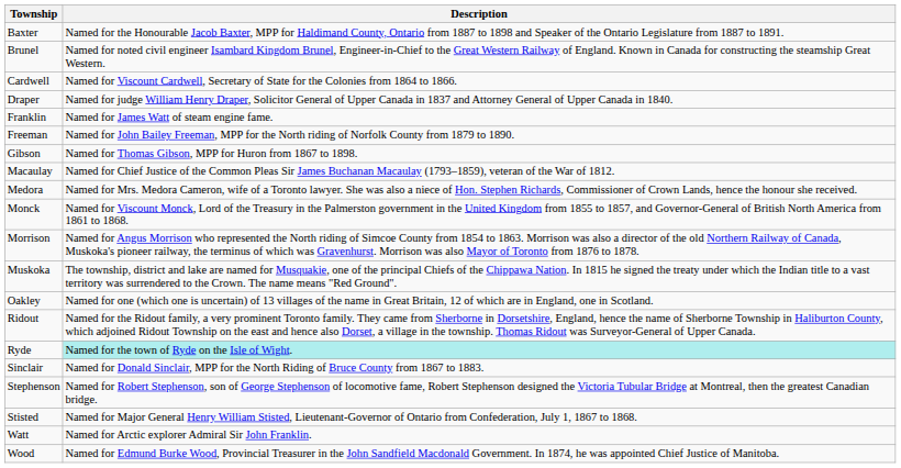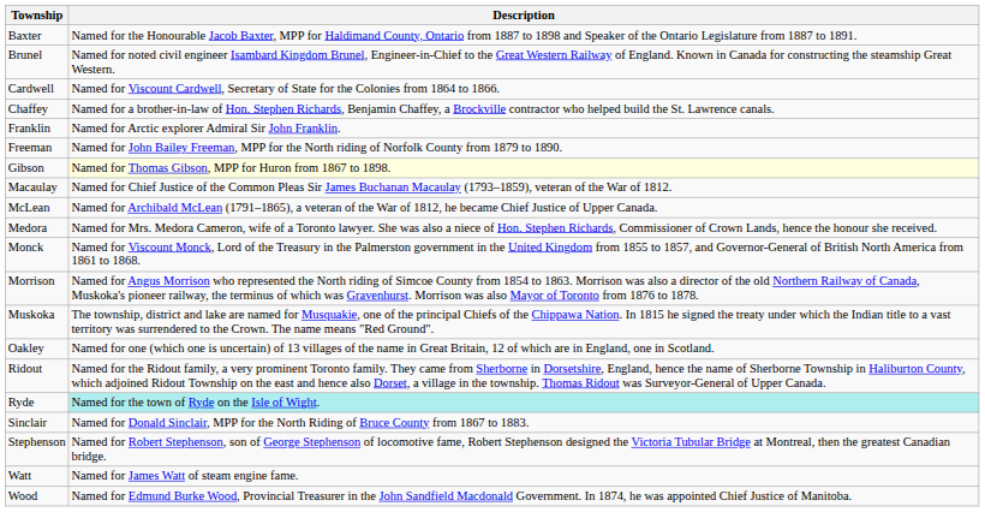+ row: Chaffey | Named for a brother-in-law of Hon. Stephen Richards, Benjamin Chaffey, a Brockville contractor who helped build the St. Lawrence canals.
- row: Draper | Named for judge William Henry Draper, Solicitor General of Upper Canada in 1837 and Attorney General of Upper Canada in 1840.
Franklin | Description: Named for James Watt of steam engine fame. -> Named for Arctic explorer Admiral Sir John Franklin.
Gibson | Description: no background -> lightyellow background
+ row: McLean | Named for Archibald McLean (1791–1865), a veteran of the War of 1812, he became Chief Justice of Upper Canada.
- row: Stisted | Named for Major General Henry William Stisted, Lieutenant-Governor of Ontario from Confederation, July 1, 1867 to 1868.
Watt | Description: Named for Arctic explorer Admiral Sir John Franklin. -> Named for James Watt of steam engine fame.
